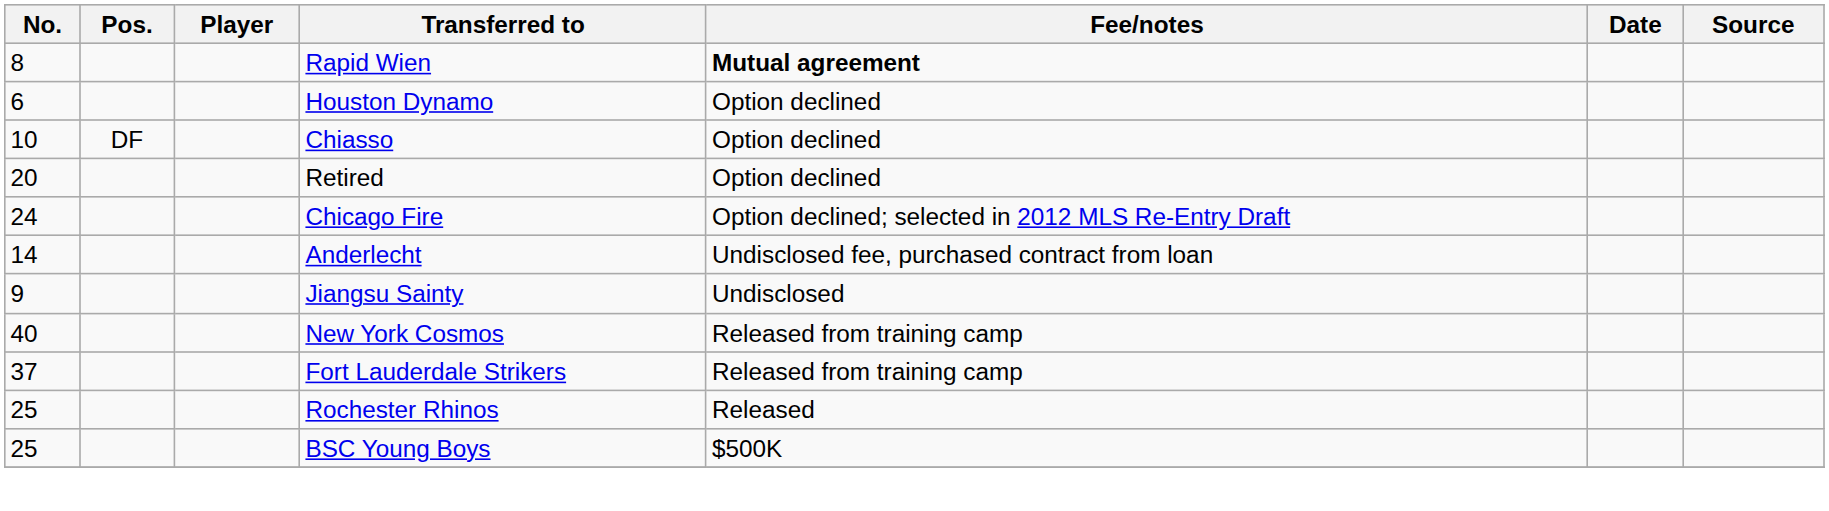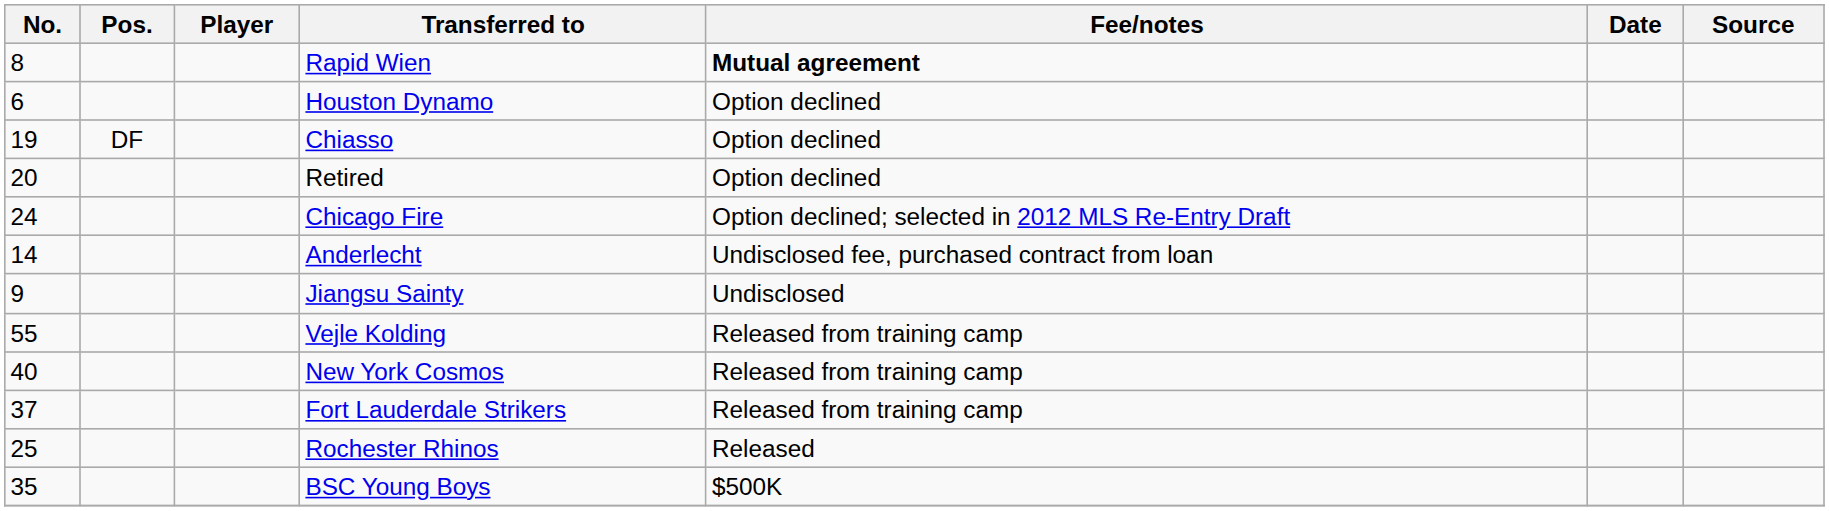Chiasso | No.: 10 -> 19
+ row: 55 | Vejle Kolding | Released from training camp
BSC Young Boys | No.: 25 -> 35
